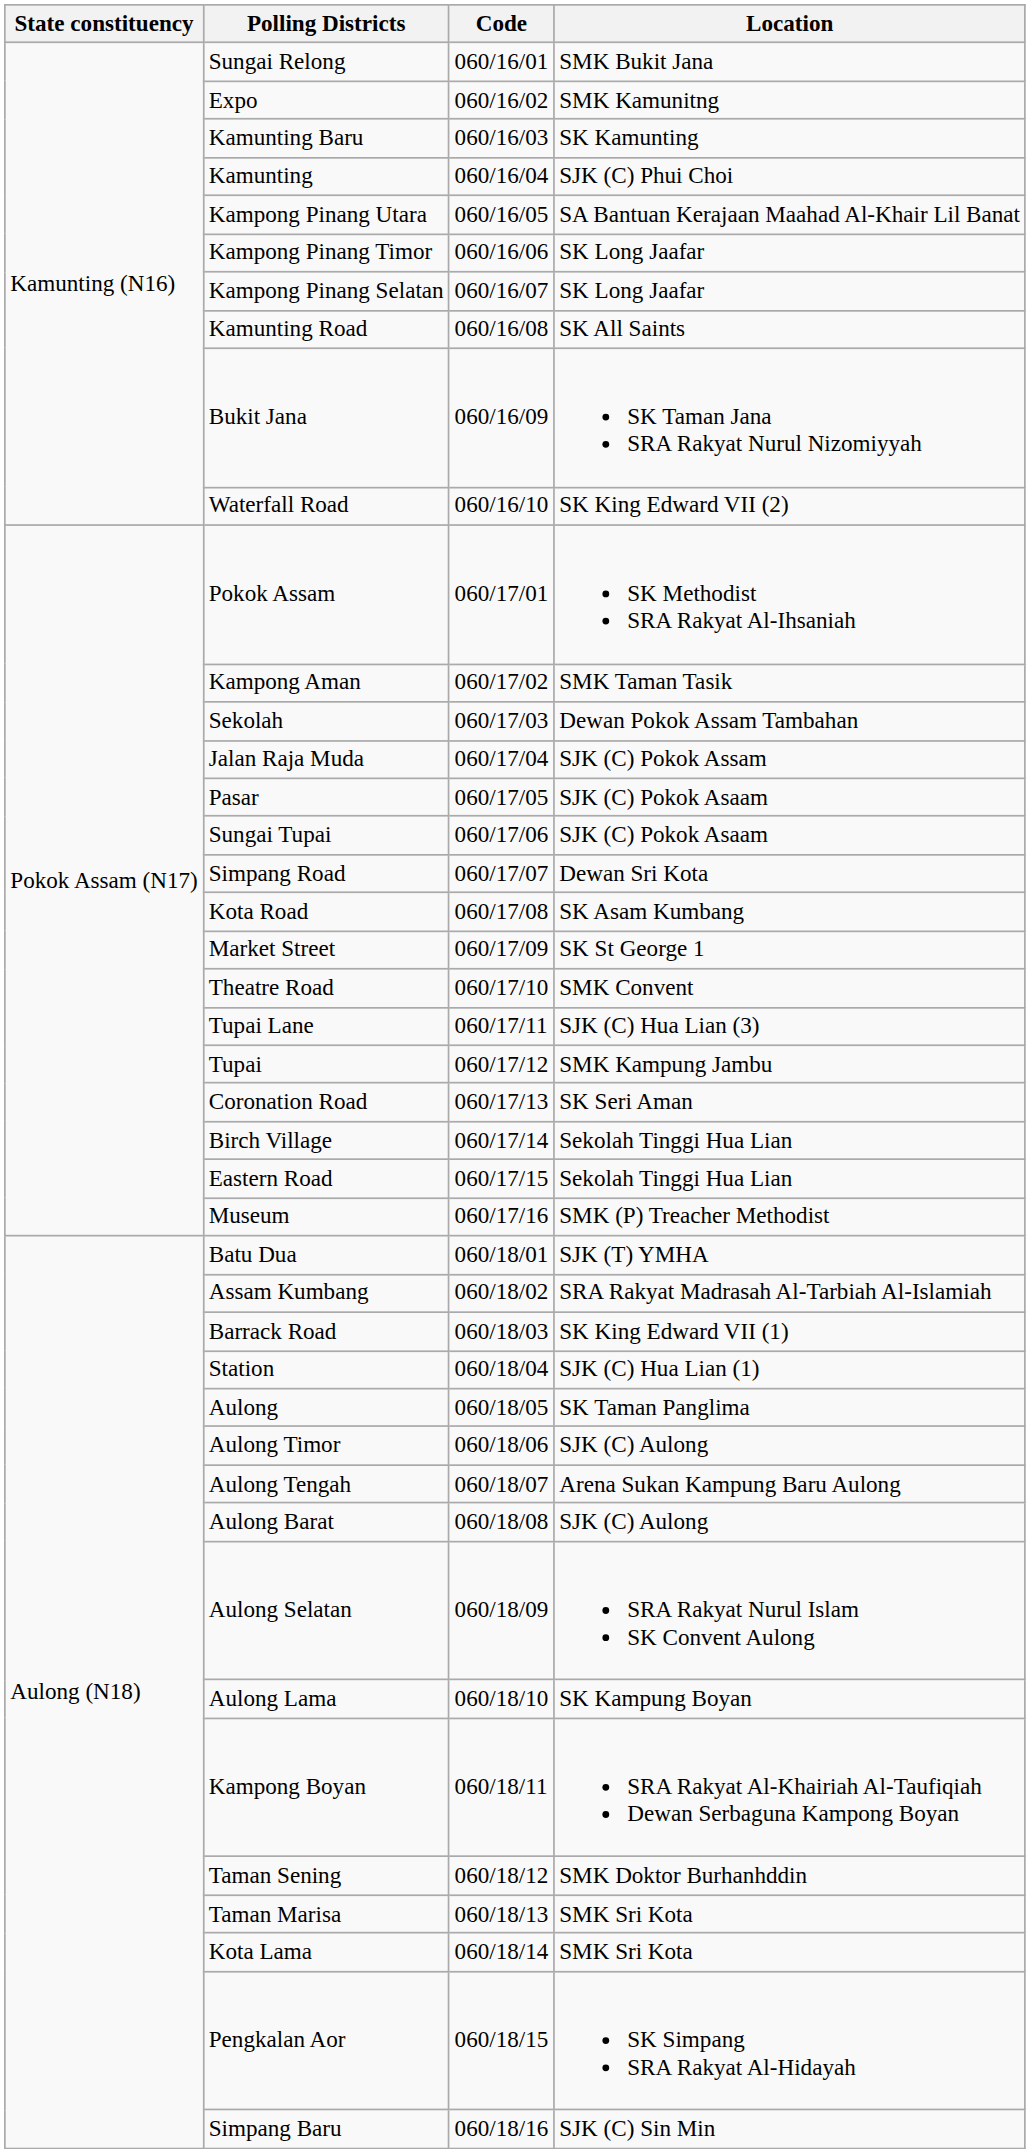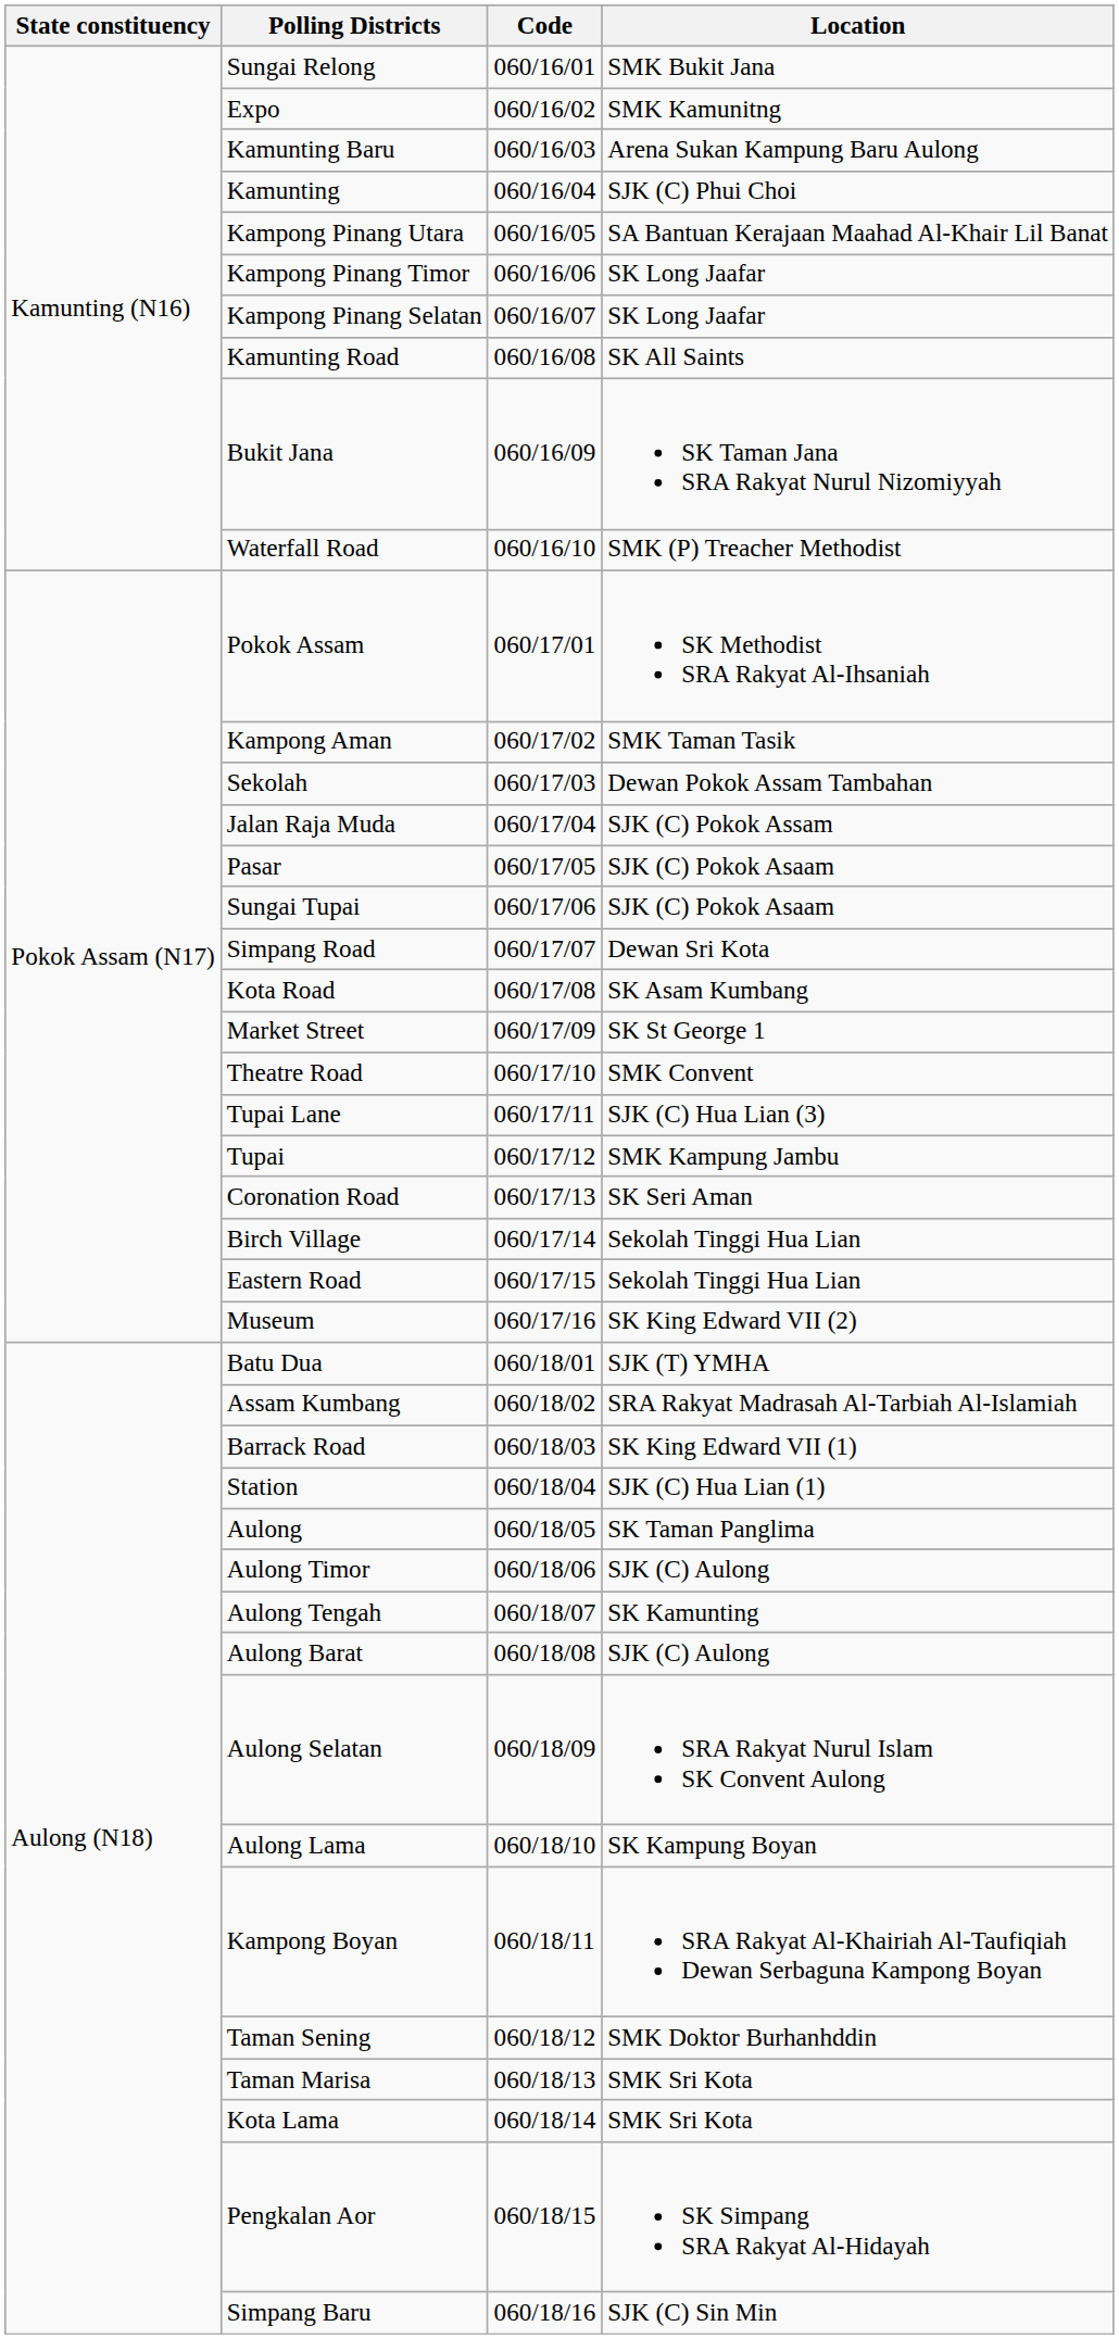Kamunting Baru | Location: SK Kamunting -> Arena Sukan Kampung Baru Aulong
Waterfall Road | Location: SK King Edward VII (2) -> SMK (P) Treacher Methodist
Museum | Location: SMK (P) Treacher Methodist -> SK King Edward VII (2)
Aulong Tengah | Location: Arena Sukan Kampung Baru Aulong -> SK Kamunting
